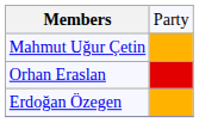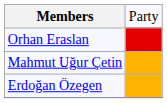rows swapped: Mahmut Uğur Çetin <-> Orhan Eraslan
